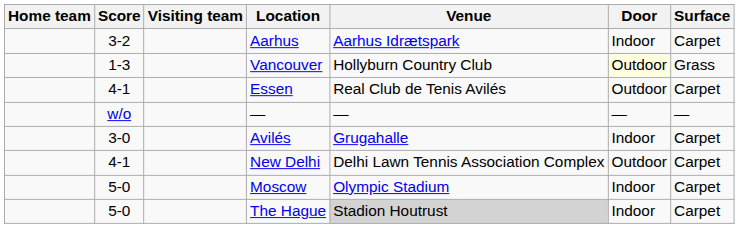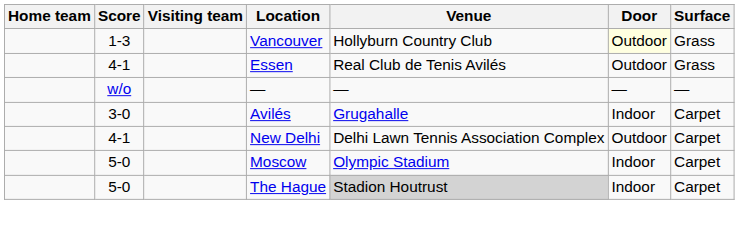- row: 3-2 | Aarhus | Aarhus Idrætspark | Indoor | Carpet
Essen | Surface: Carpet -> Grass
